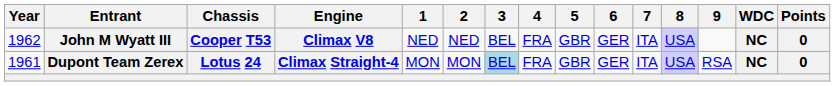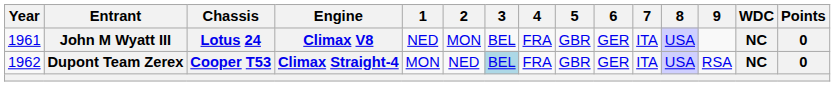John M Wyatt III | Year: 1962 -> 1961
John M Wyatt III | Chassis: Cooper T53 -> Lotus 24
John M Wyatt III | 2: NED -> MON
Dupont Team Zerex | Year: 1961 -> 1962
Dupont Team Zerex | Chassis: Lotus 24 -> Cooper T53
Dupont Team Zerex | 2: MON -> NED
